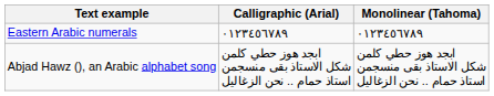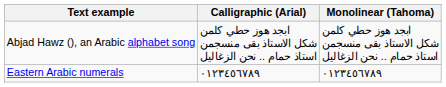rows swapped: Eastern Arabic numerals <-> Abjad Hawz (), an Arabic alphabet song
